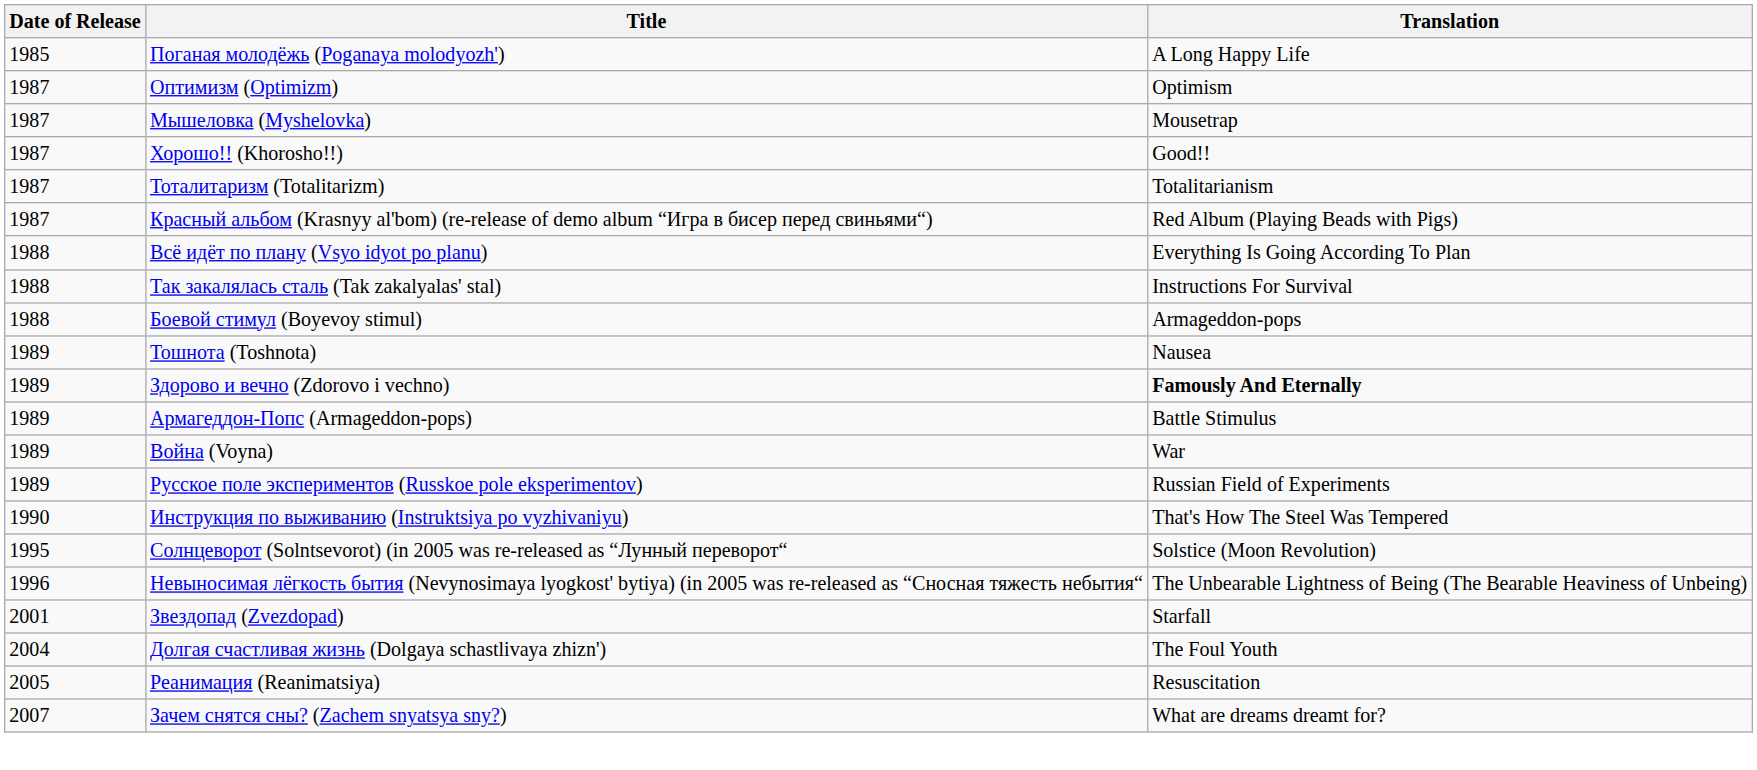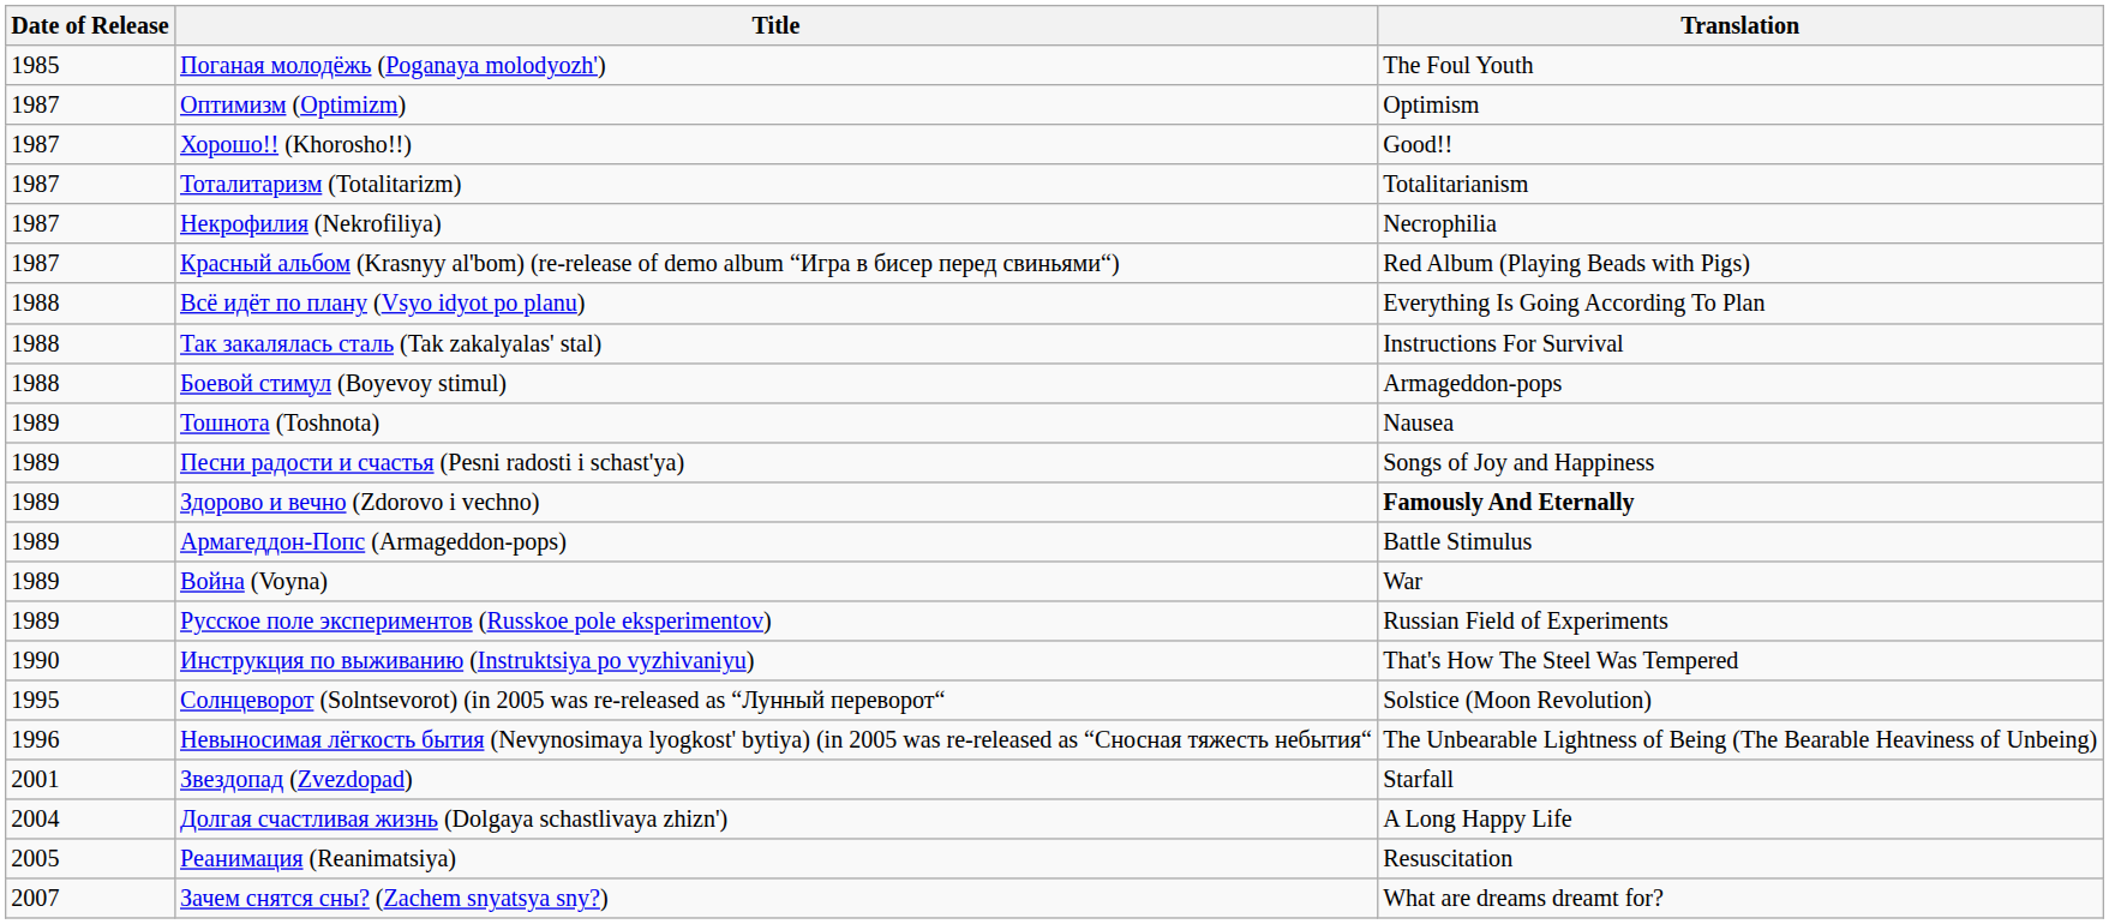Поганая молодёжь (Poganaya molodyozh') | Translation: A Long Happy Life -> The Foul Youth
- row: 1987 | Мышеловка (Myshelovka) | Mousetrap
+ row: 1987 | Некрофилия (Nekrofiliya) | Necrophilia
+ row: 1989 | Песни радости и счастья (Pesni radosti i schast'ya) | Songs of Joy and Happiness
Долгая счастливая жизнь (Dolgaya schastlivaya zhizn') | Translation: The Foul Youth -> A Long Happy Life
